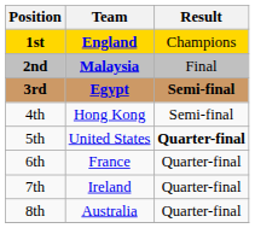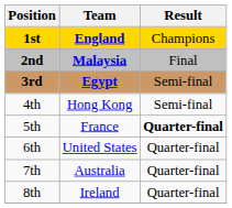3rd | Result: bold -> normal
5th | Team: United States -> France
6th | Team: France -> United States
7th | Team: Ireland -> Australia
8th | Team: Australia -> Ireland
